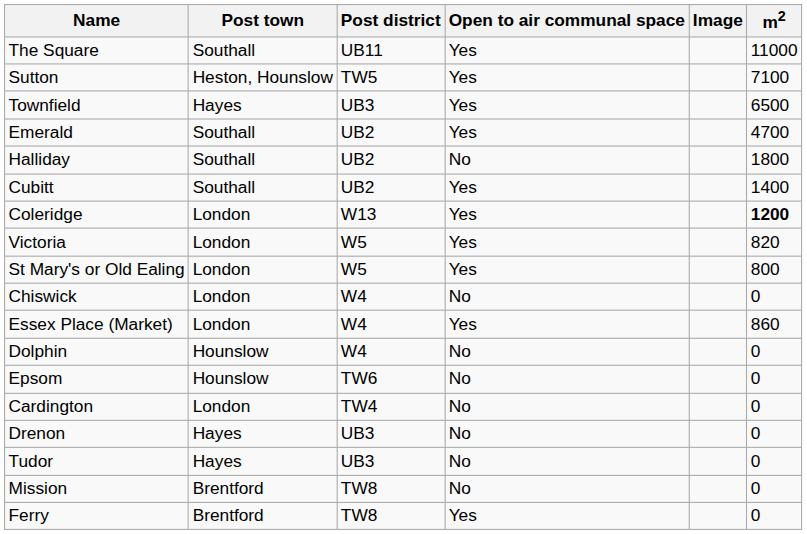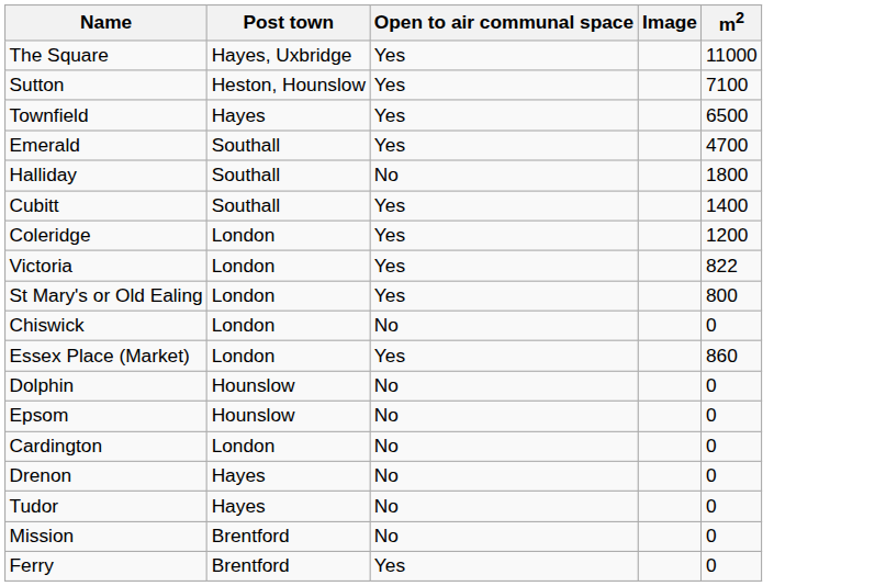- column: Post district | UB11 | TW5 | UB3 | UB2 | UB2 | UB2 | W13 | W5 | W5 | W4 | W4 | W4 | TW6 | TW4 | UB3 | UB3 | TW8 | TW8
The Square | Post town: Southall -> Hayes, Uxbridge
Coleridge | m2: bold -> normal
Victoria | m2: 820 -> 822
